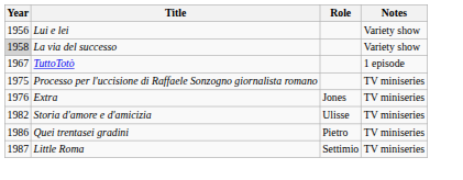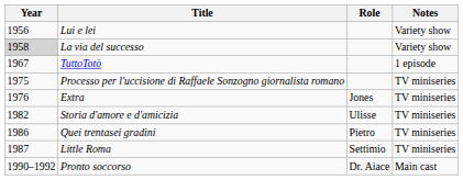+ row: 1990–1992 | Pronto soccorso | Dr. Aiace | Main cast
